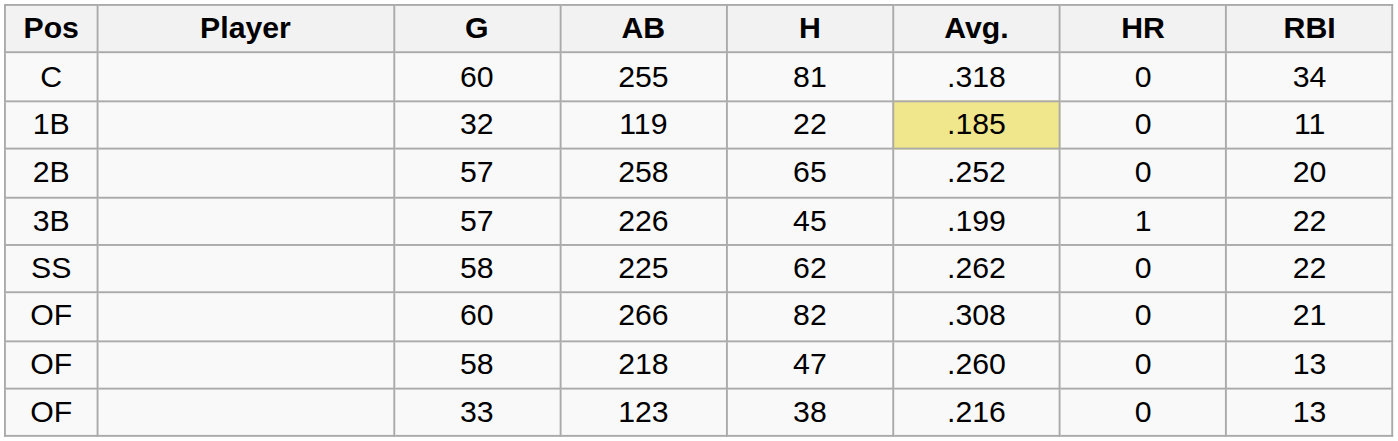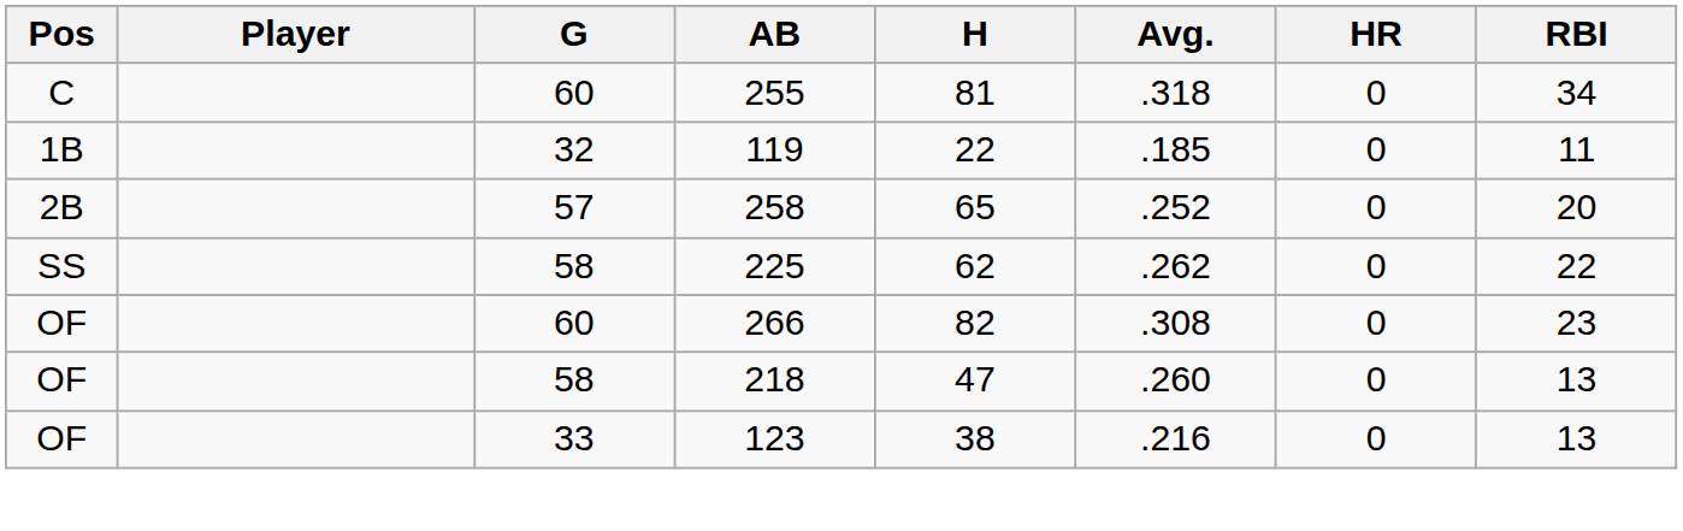119 | Avg.: khaki background -> no background
- row: 3B | 57 | 226 | 45 | .199 | 1 | 22
266 | RBI: 21 -> 23
